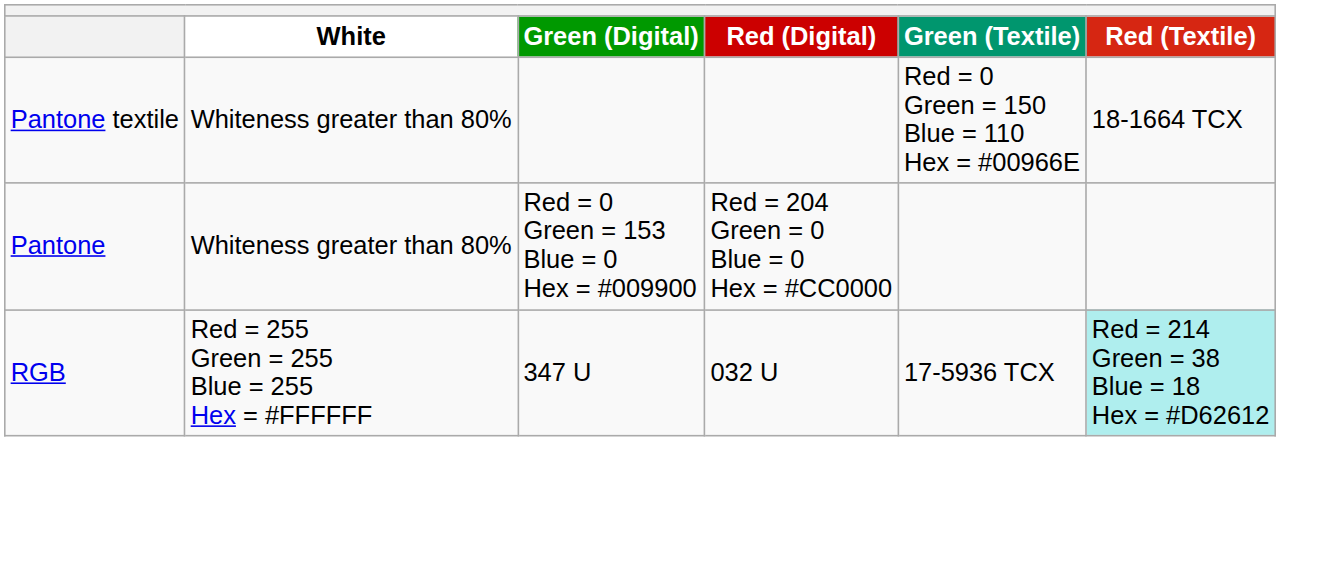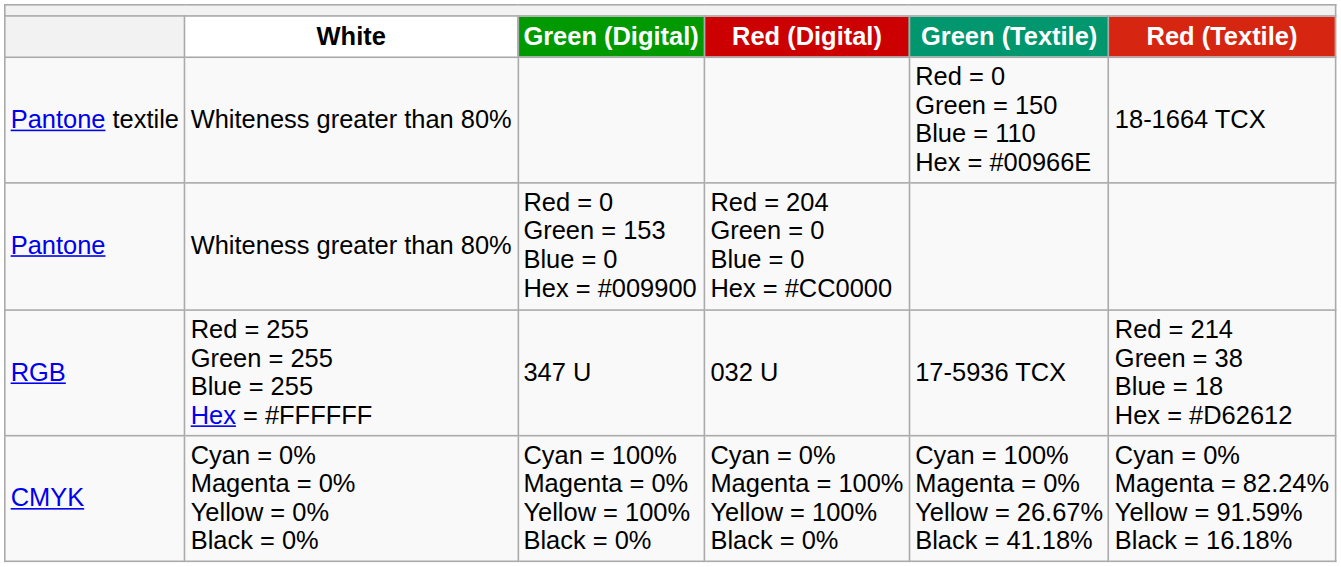RGB | Red (Textile): paleturquoise background -> no background
+ row: CMYK | Cyan = 0% Magenta = 0% Yellow = 0% Black = 0% | Cyan = 100% Magenta = 0% Yellow = 100% Black = 0% | Cyan = 0% Magenta = 100% Yellow = 100% Black = 0% | Cyan = 100% Magenta = 0% Yellow = 26.67% Black = 41.18% | Cyan = 0% Magenta = 82.24% Yellow = 91.59% Black = 16.18%
